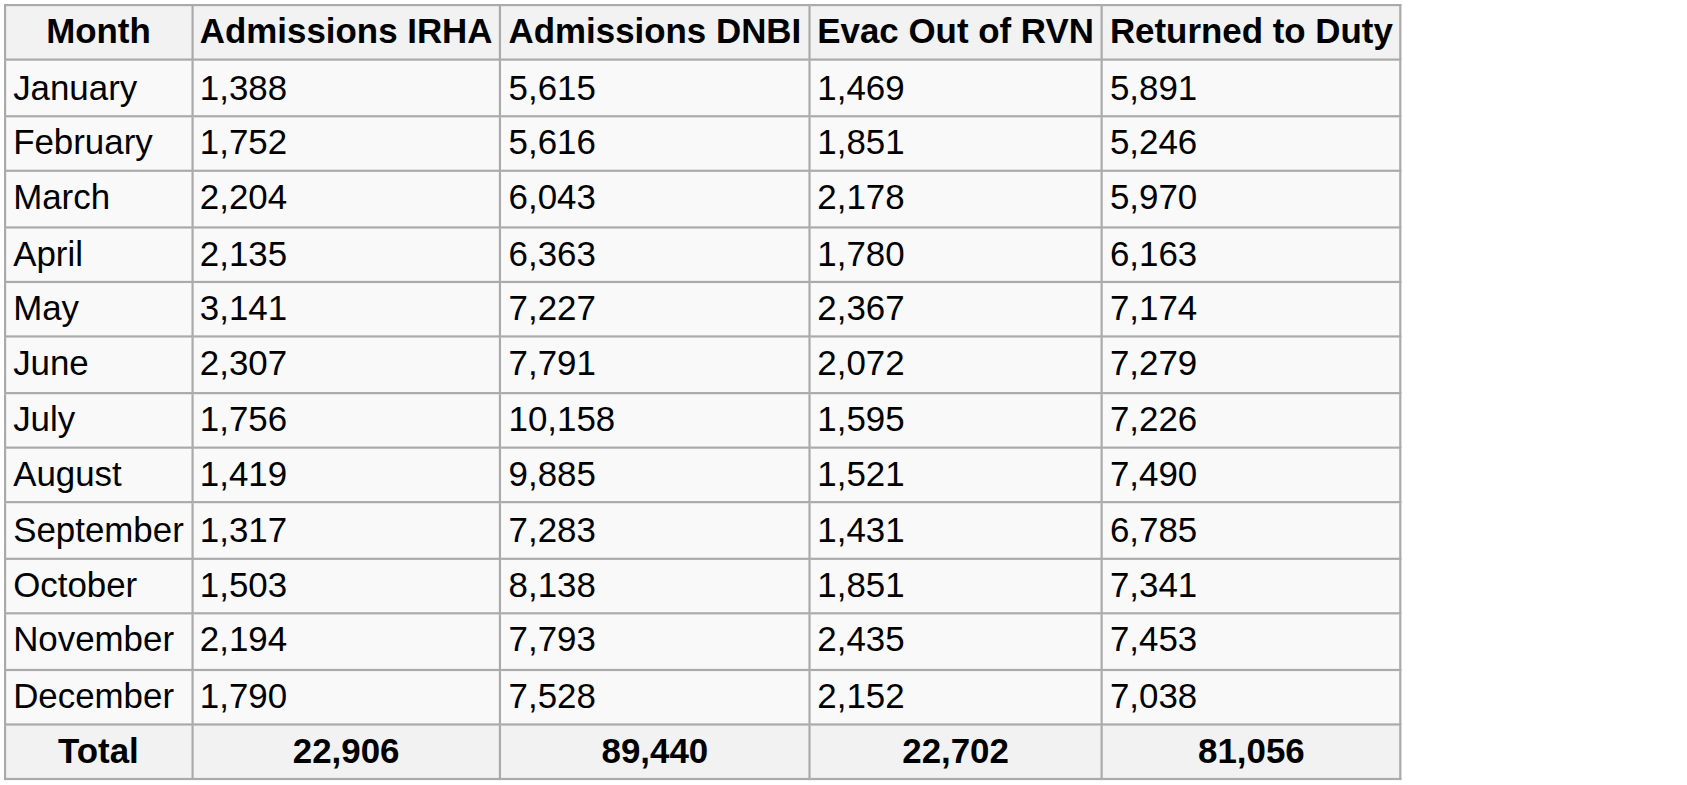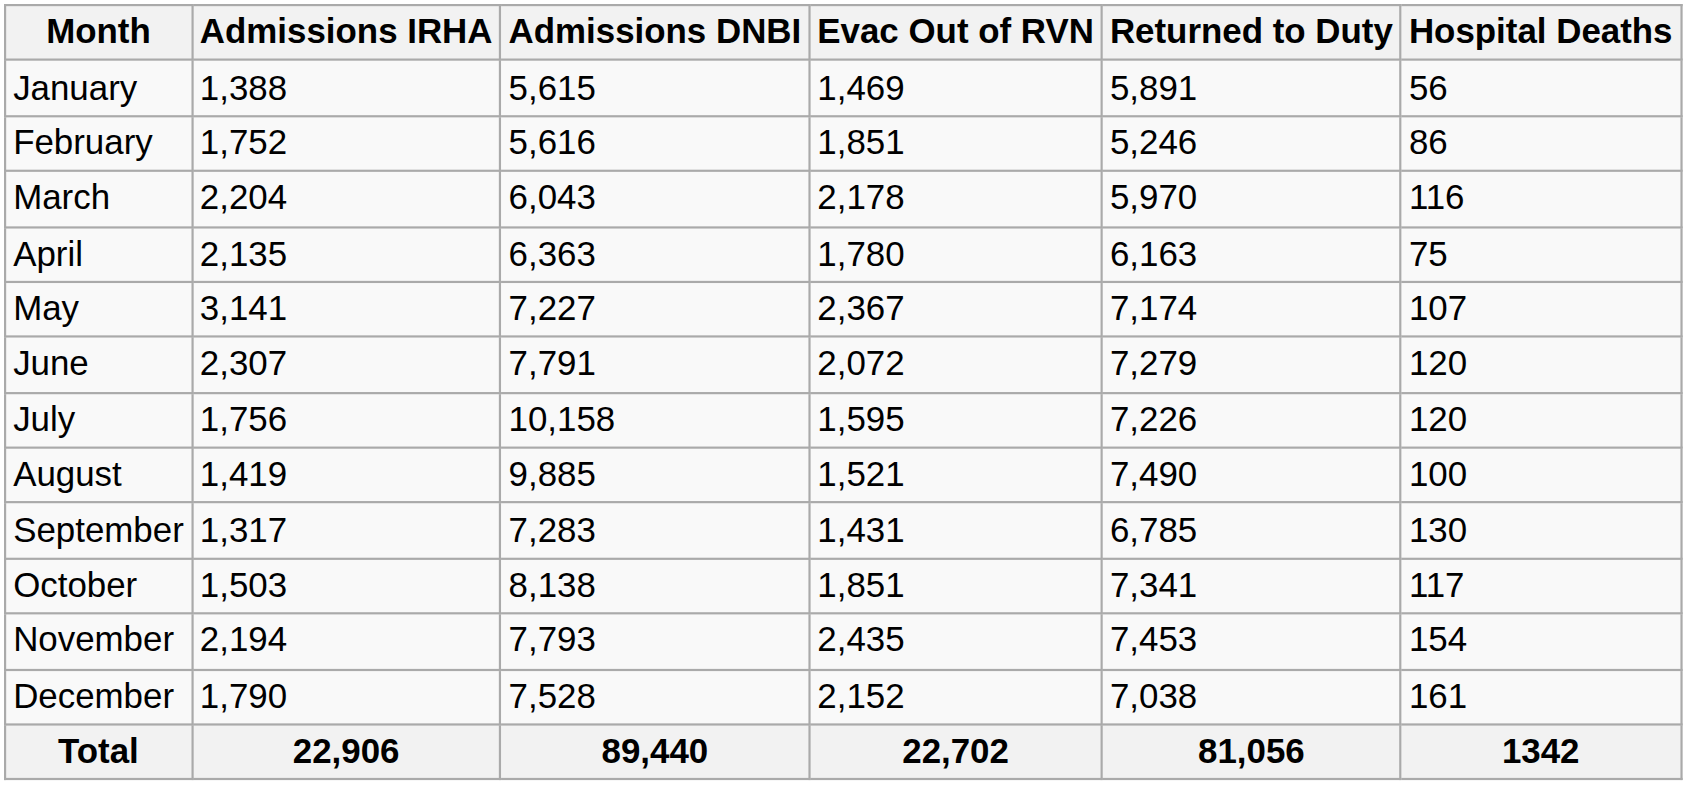+ column: Hospital Deaths | 56 | 86 | 116 | 75 | 107 | 120 | 120 | 100 | 130 | 117 | 154 | 161 | 1342
